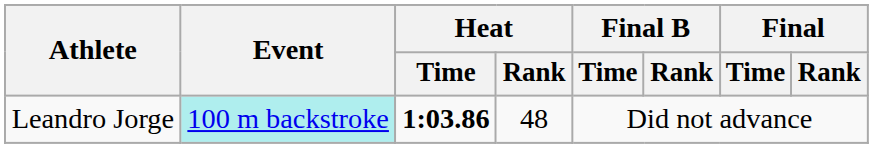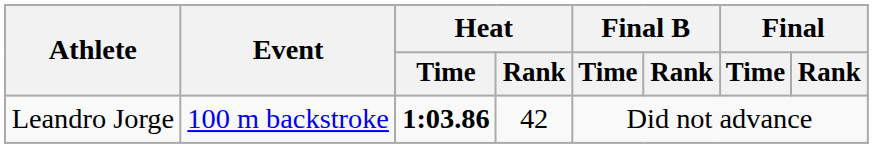Leandro Jorge | Event: paleturquoise background -> no background
Leandro Jorge | Heat / Rank: 48 -> 42
